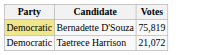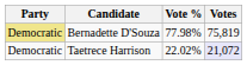+ column: Vote % | 77.98% | 22.02%
Taetrece Harrison | Votes: no background -> lavender background
